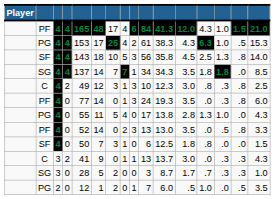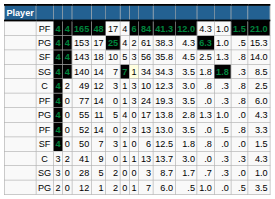SG / 4 | column 5: 137 -> 140
SG / 4 | column 9: no background -> lightyellow background
SG / 4 | column 15: .0 -> .3
SG / 0 | column 15: .3 -> .0
